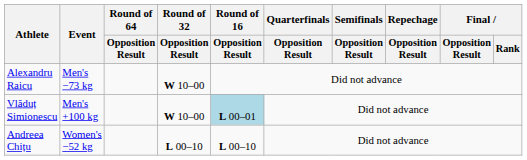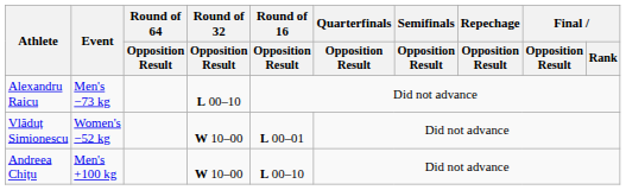Alexandru Raicu | Round of 32 / Opposition Result: W 10–00 -> L 00–10
Vlăduț Simionescu | Event: Men's +100 kg -> Women's −52 kg
Vlăduț Simionescu | Round of 16 / Opposition Result: lightblue background -> no background
Andreea Chițu | Event: Women's −52 kg -> Men's +100 kg
Andreea Chițu | Round of 32 / Opposition Result: L 00–10 -> W 10–00
